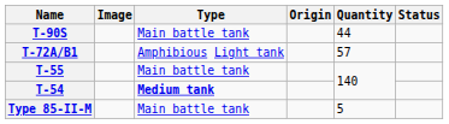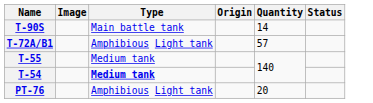T-90S | Quantity: 44 -> 14
T-55 | Type: Main battle tank -> Medium tank
+ row: PT-76 | Amphibious Light tank | 20
- row: Type 85-II-M | Main battle tank | 5
